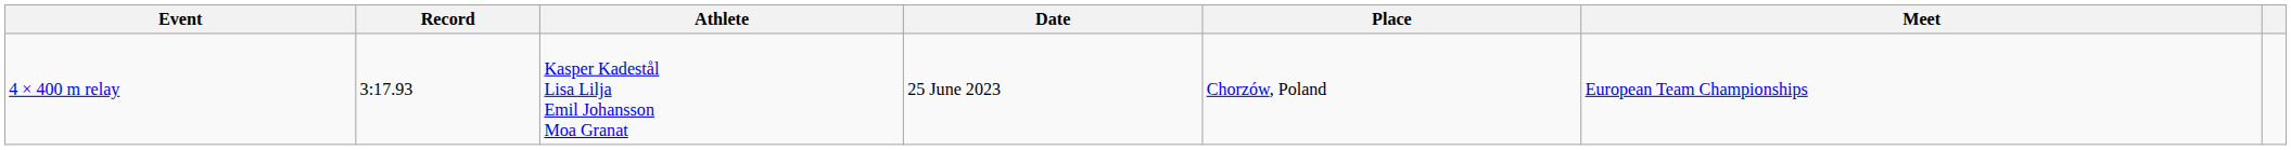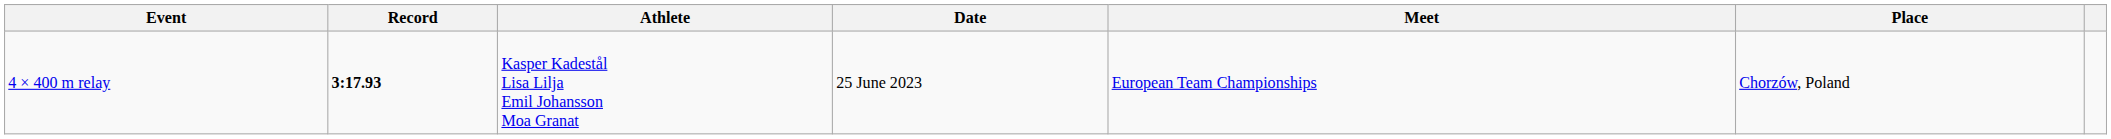columns swapped: Meet <-> Place
4 × 400 m relay | Record: normal -> bold
